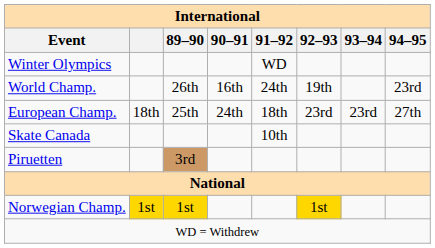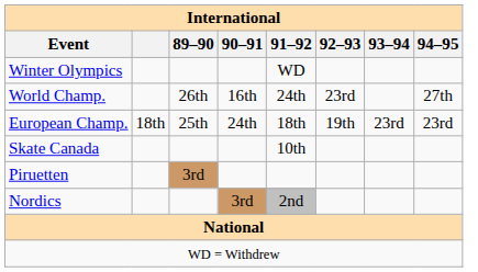World Champ. | 92–93: 19th -> 23rd
World Champ. | 94–95: 23rd -> 27th
European Champ. | 92–93: 23rd -> 19th
European Champ. | 94–95: 27th -> 23rd
+ row: Nordics | 3rd | 2nd
- row: Norwegian Champ. | 1st | 1st | 1st
